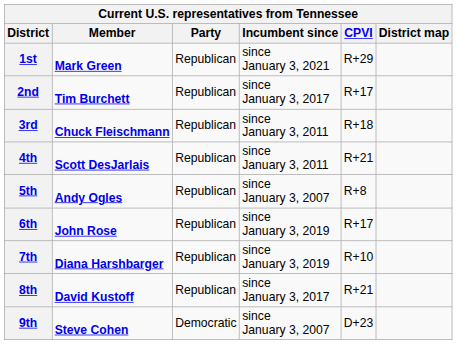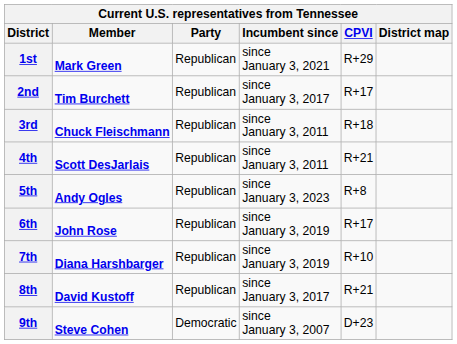5th | Incumbent since: since January 3, 2007 -> since January 3, 2023
